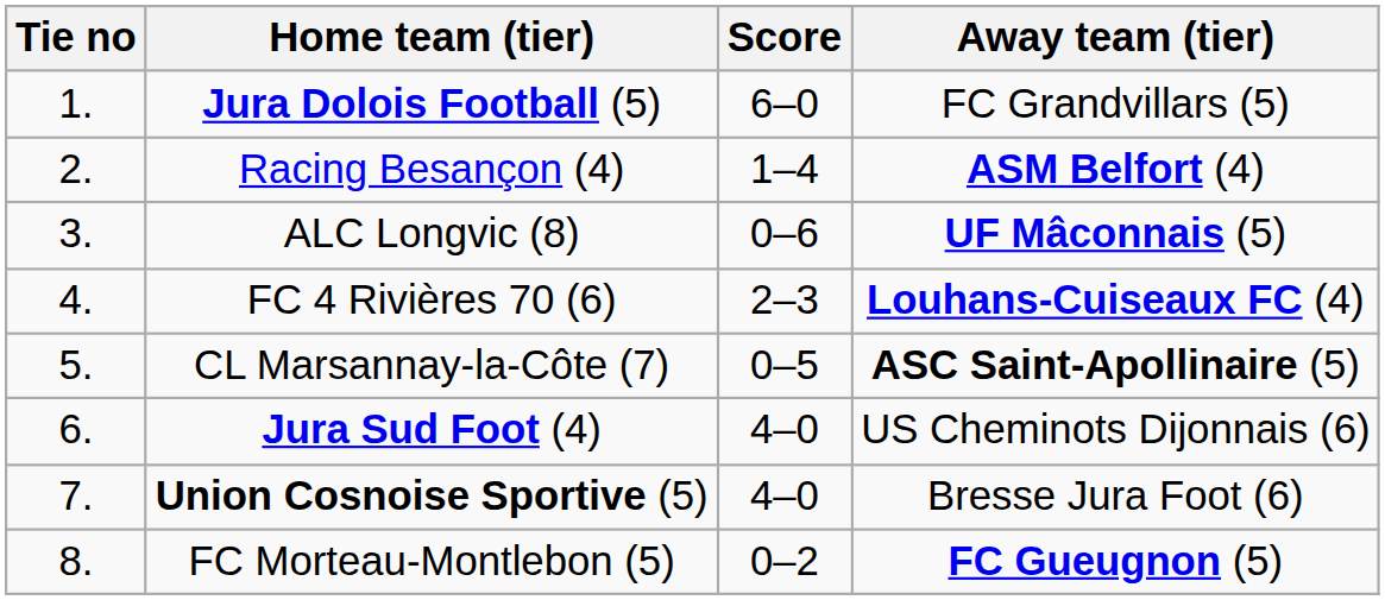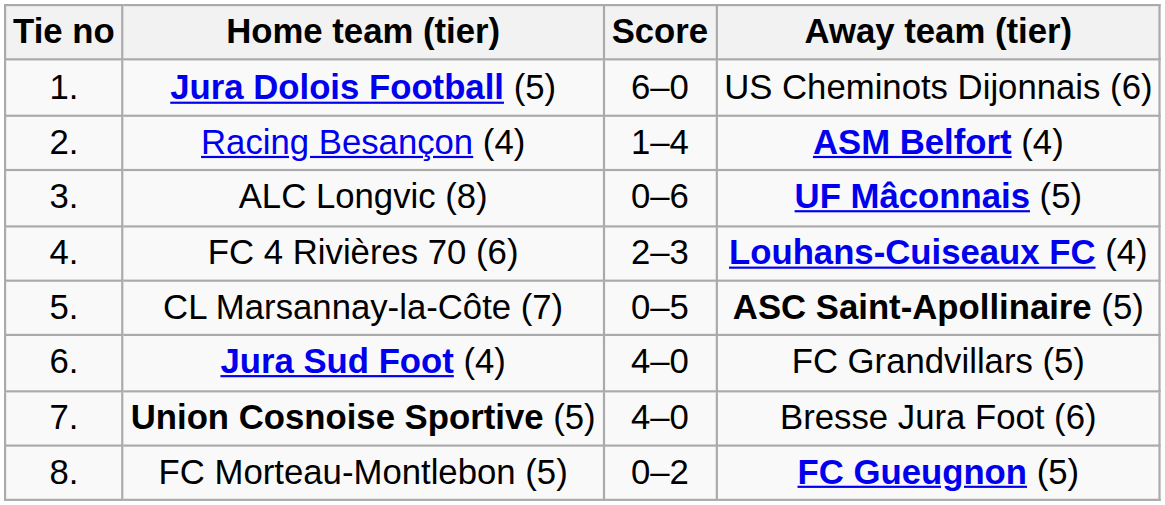Jura Dolois Football (5) | Away team (tier): FC Grandvillars (5) -> US Cheminots Dijonnais (6)
Jura Sud Foot (4) | Away team (tier): US Cheminots Dijonnais (6) -> FC Grandvillars (5)
